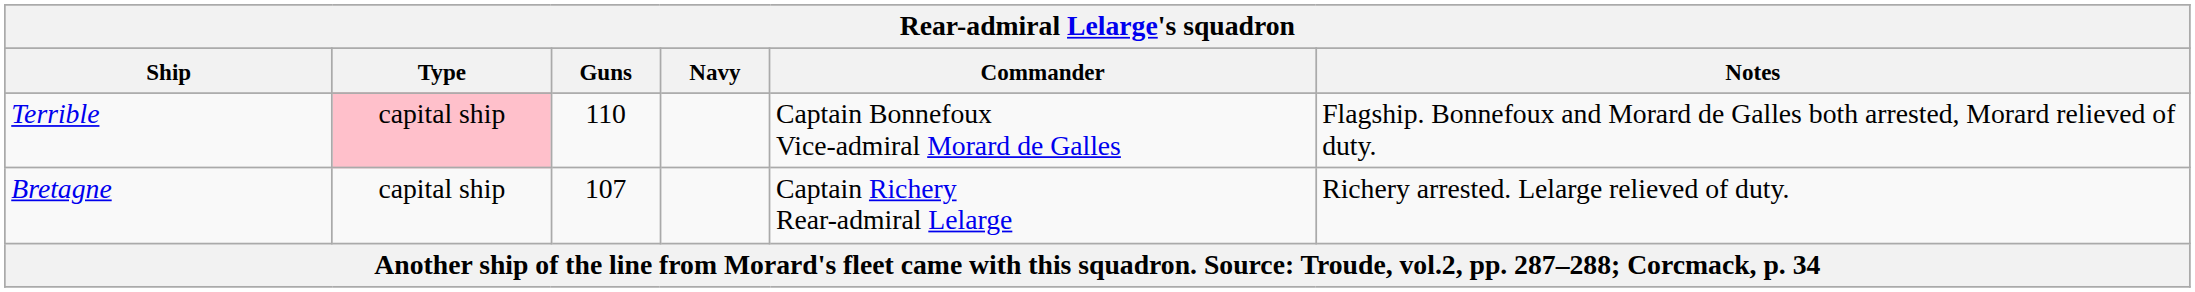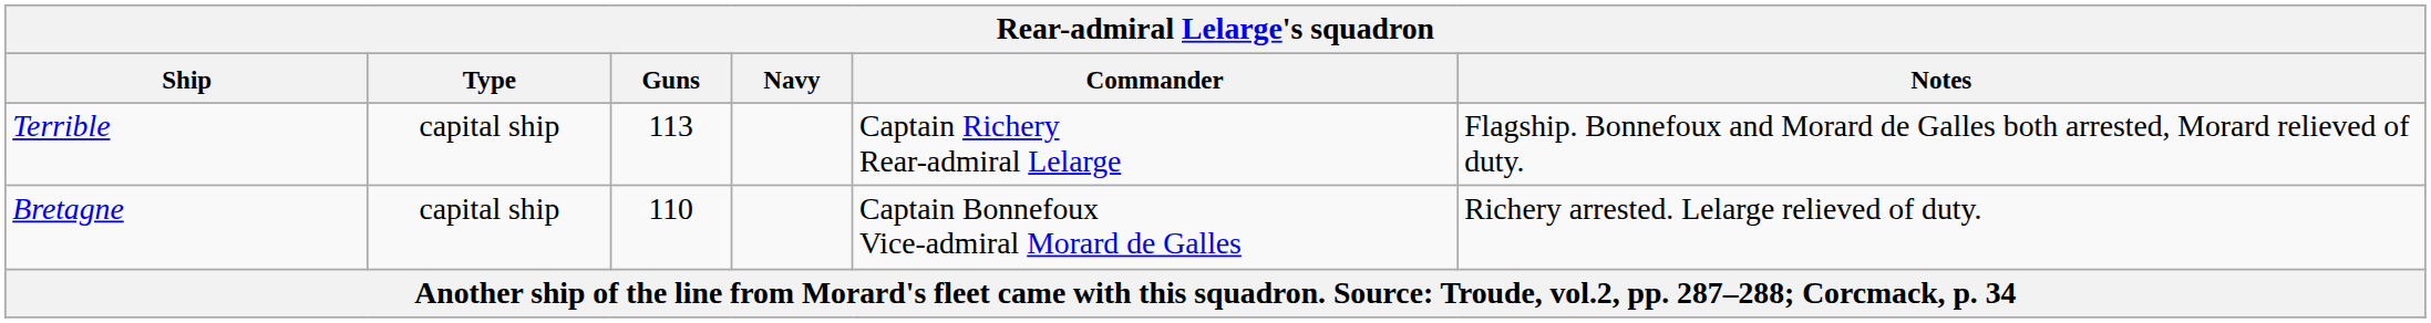Terrible | Rear-admiral Lelarge's squadron / Type: pink background -> no background
Terrible | Rear-admiral Lelarge's squadron / Guns: 110 -> 113
Terrible | Rear-admiral Lelarge's squadron / Commander: Captain Bonnefoux Vice-admiral Morard de Galles -> Captain Richery Rear-admiral Lelarge
Bretagne | Rear-admiral Lelarge's squadron / Guns: 107 -> 110
Bretagne | Rear-admiral Lelarge's squadron / Commander: Captain Richery Rear-admiral Lelarge -> Captain Bonnefoux Vice-admiral Morard de Galles
